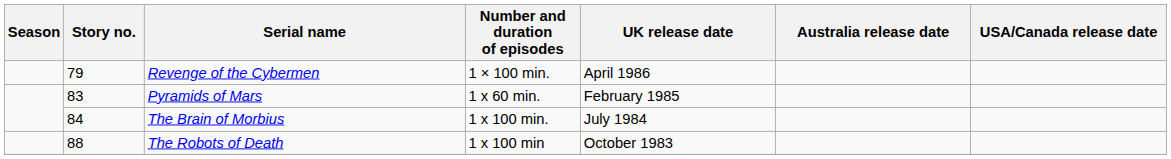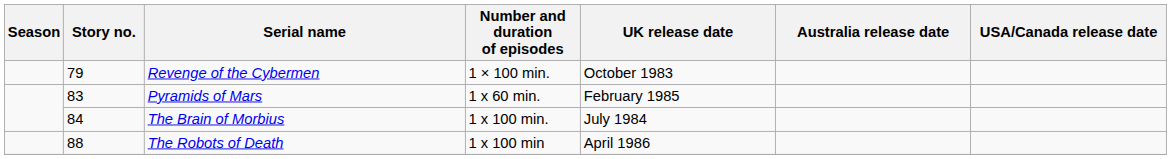Revenge of the Cybermen | UK release date: April 1986 -> October 1983
The Robots of Death | UK release date: October 1983 -> April 1986
